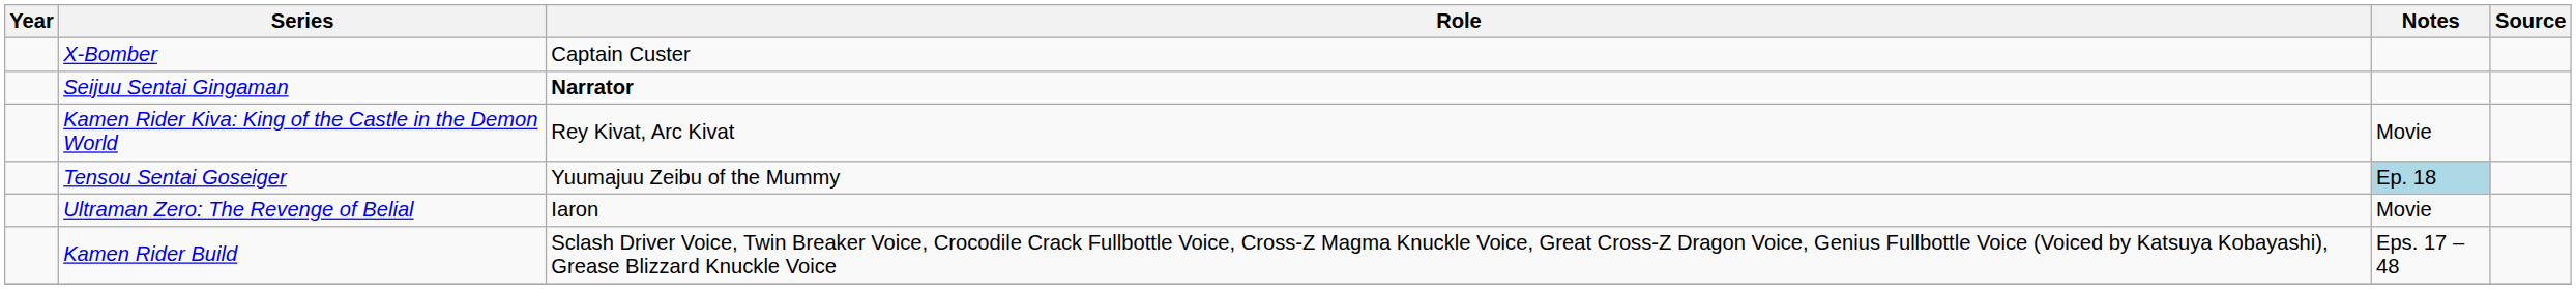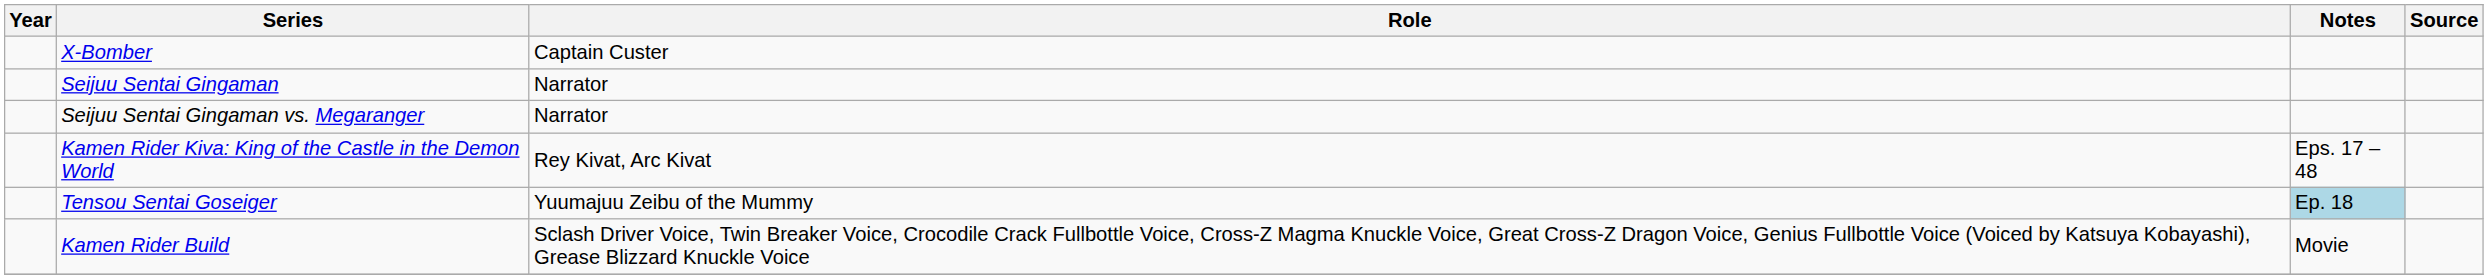Seijuu Sentai Gingaman | Role: bold -> normal
+ row: Seijuu Sentai Gingaman vs. Megaranger | Narrator
Kamen Rider Kiva: King of the Castle in the Demon World | Notes: Movie -> Eps. 17 – 48
- row: Ultraman Zero: The Revenge of Belial | Iaron | Movie
Kamen Rider Build | Notes: Eps. 17 – 48 -> Movie
